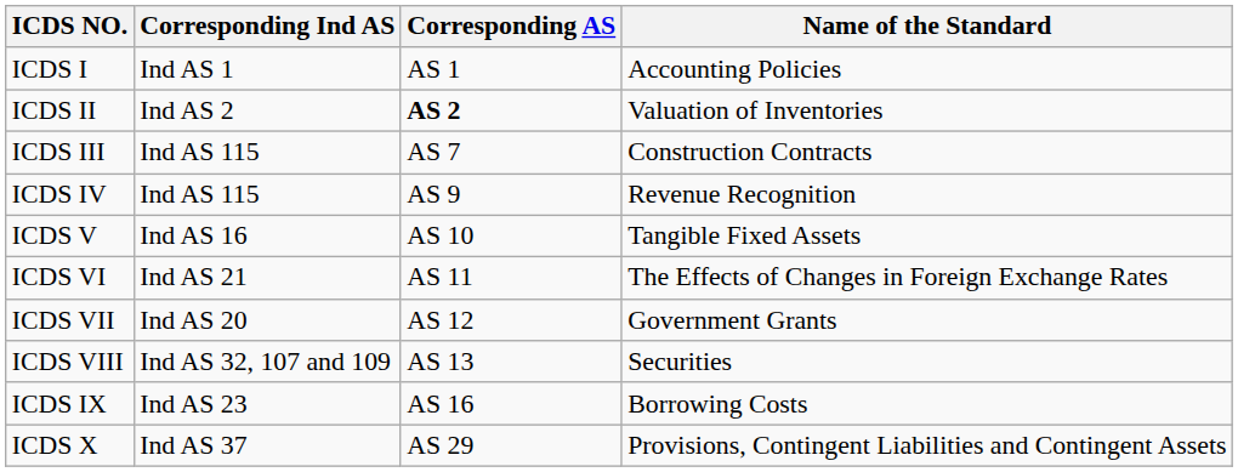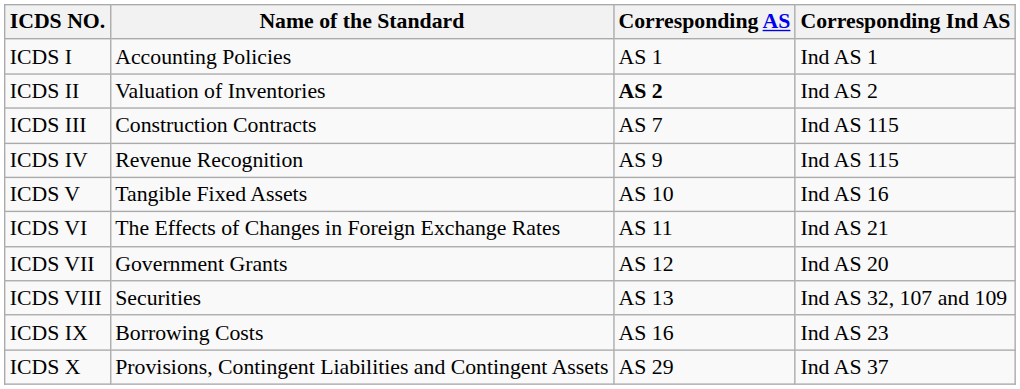columns swapped: Name of the Standard <-> Corresponding Ind AS
